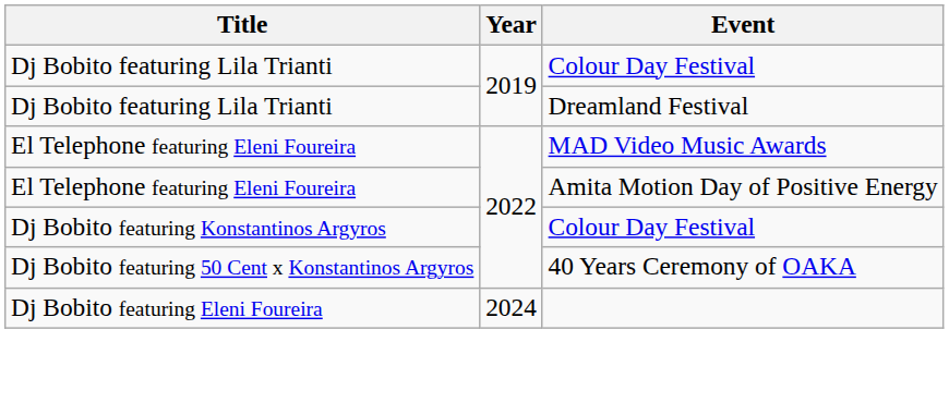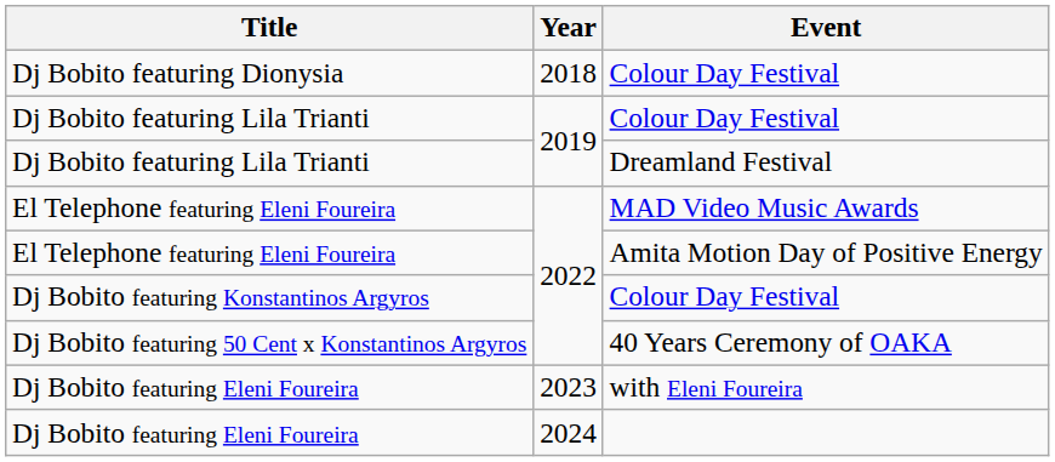+ row: Dj Bobito featuring Dionysia | 2018 | Colour Day Festival
+ row: Dj Bobito featuring Eleni Foureira | 2023 | with Eleni Foureira
